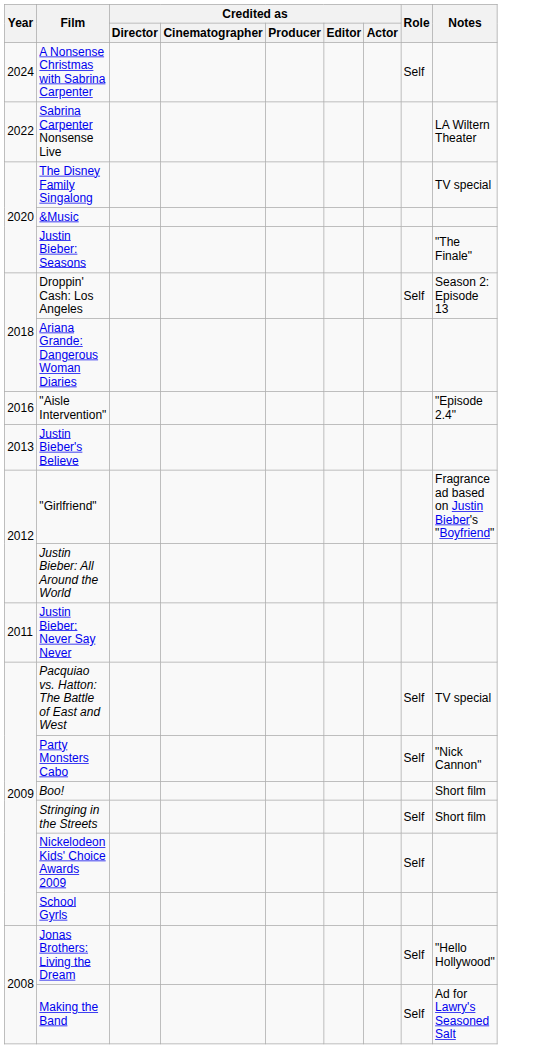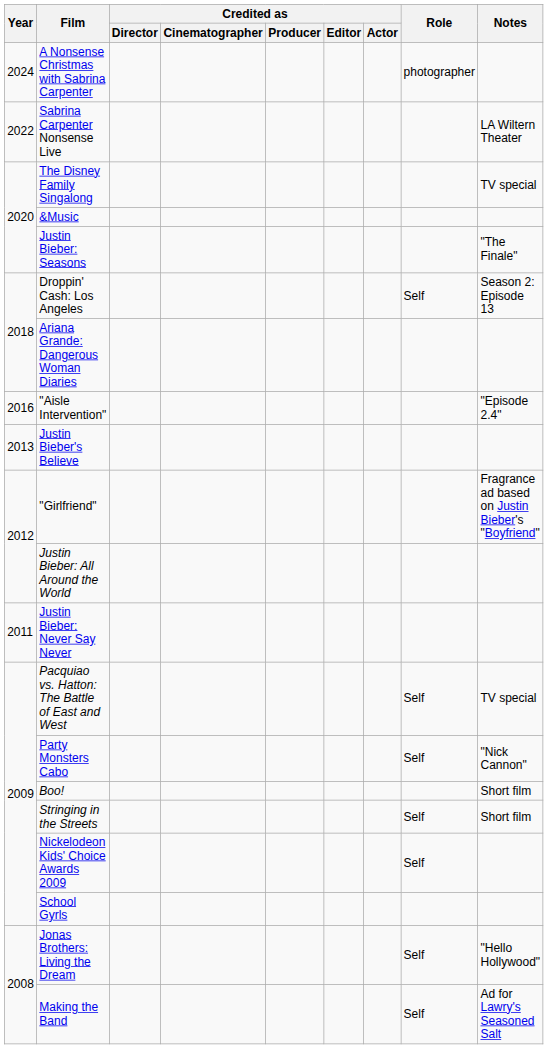A Nonsense Christmas with Sabrina Carpenter | Role: Self -> photographer
